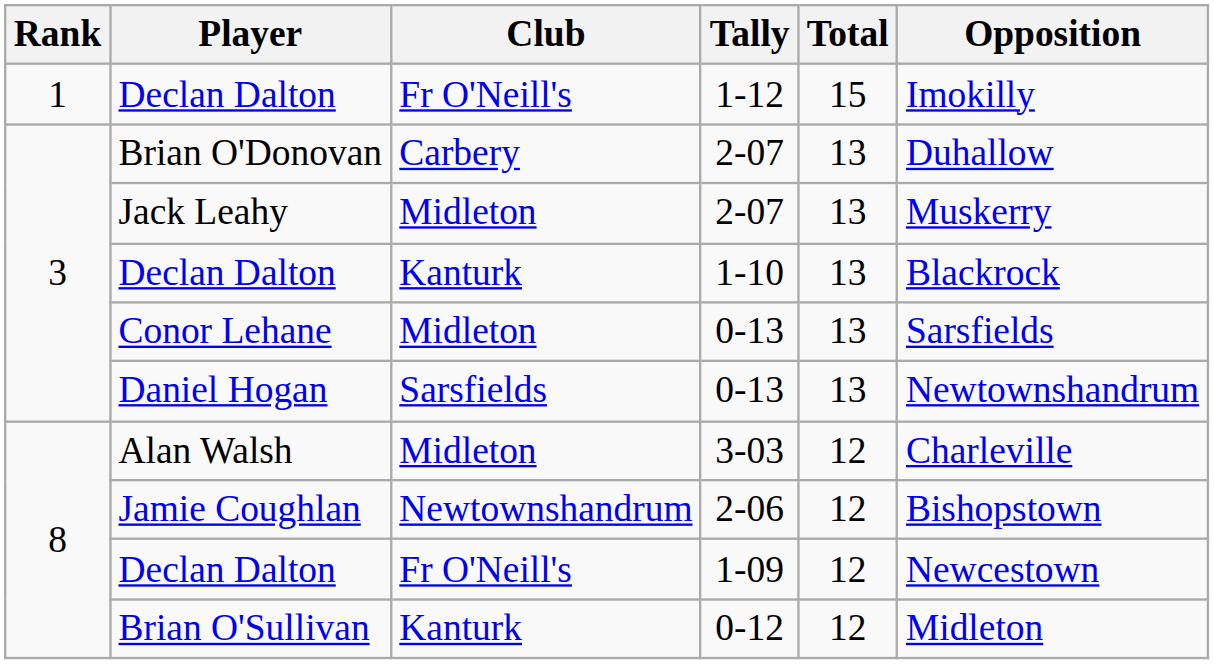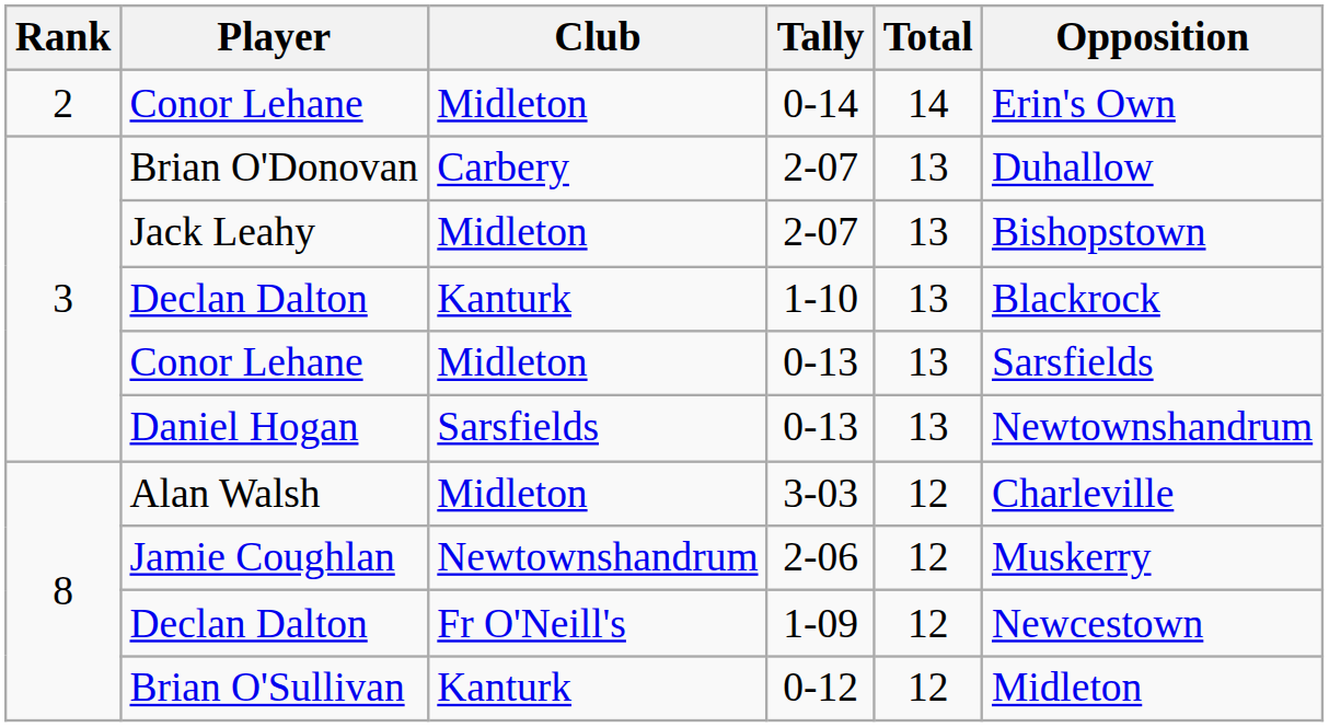- row: 1 | Declan Dalton | Fr O'Neill's | 1-12 | 15 | Imokilly
+ row: 2 | Conor Lehane | Midleton | 0-14 | 14 | Erin's Own
Jack Leahy / 2-07 | Opposition: Muskerry -> Bishopstown
2-06 | Opposition: Bishopstown -> Muskerry
